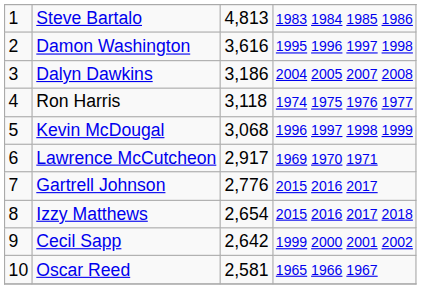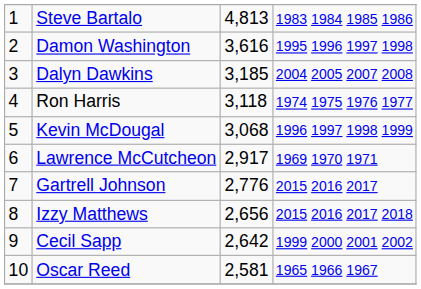Dalyn Dawkins | column 3: 3,186 -> 3,185
Izzy Matthews | column 3: 2,654 -> 2,656
